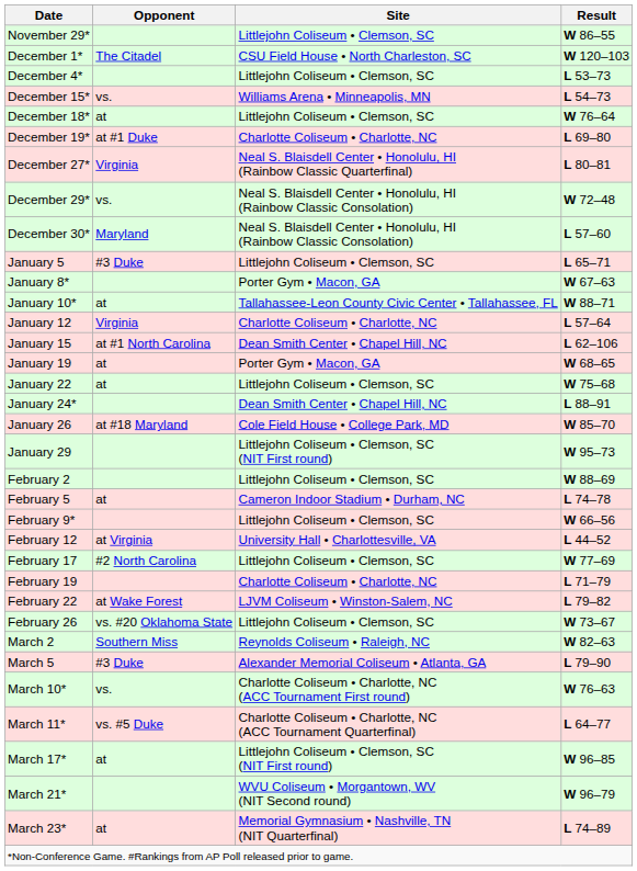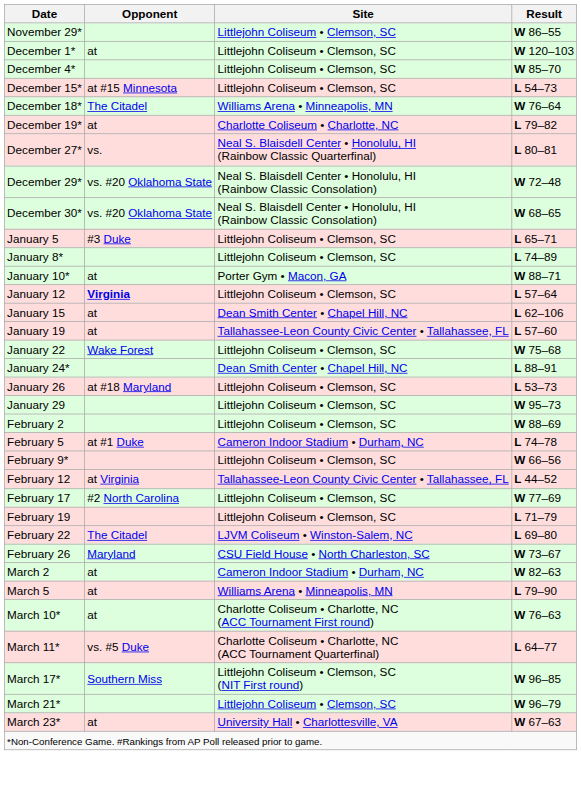December 1* | Opponent: The Citadel -> at
December 1* | Site: CSU Field House • North Charleston, SC -> Littlejohn Coliseum • Clemson, SC
December 4* | Result: L 53–73 -> W 85–70
December 15* | Opponent: vs. -> at #15 Minnesota
December 15* | Site: Williams Arena • Minneapolis, MN -> Littlejohn Coliseum • Clemson, SC
December 18* | Opponent: at -> The Citadel
December 18* | Site: Littlejohn Coliseum • Clemson, SC -> Williams Arena • Minneapolis, MN
December 19* | Opponent: at #1 Duke -> at
December 19* | Result: L 69–80 -> L 79–82
December 27* | Opponent: Virginia -> vs.
December 29* | Opponent: vs. -> vs. #20 Oklahoma State
December 30* | Opponent: Maryland -> vs. #20 Oklahoma State
December 30* | Result: L 57–60 -> W 68–65
January 8* | Site: Porter Gym • Macon, GA -> Littlejohn Coliseum • Clemson, SC
January 8* | Result: W 67–63 -> L 74–89
January 10* | Site: Tallahassee-Leon County Civic Center • Tallahassee, FL -> Porter Gym • Macon, GA
January 12 | Opponent: normal -> bold
January 12 | Site: Charlotte Coliseum • Charlotte, NC -> Littlejohn Coliseum • Clemson, SC
January 15 | Opponent: at #1 North Carolina -> at
January 19 | Site: Porter Gym • Macon, GA -> Tallahassee-Leon County Civic Center • Tallahassee, FL
January 19 | Result: W 68–65 -> L 57–60
January 22 | Opponent: at -> Wake Forest
January 26 | Site: Cole Field House • College Park, MD -> Littlejohn Coliseum • Clemson, SC
January 26 | Result: W 85–70 -> L 53–73
January 29 | Site: Littlejohn Coliseum • Clemson, SC (NIT First round) -> Littlejohn Coliseum • Clemson, SC
February 5 | Opponent: at -> at #1 Duke
February 12 | Site: University Hall • Charlottesville, VA -> Tallahassee-Leon County Civic Center • Tallahassee, FL
February 19 | Site: Charlotte Coliseum • Charlotte, NC -> Littlejohn Coliseum • Clemson, SC
February 22 | Opponent: at Wake Forest -> The Citadel
February 22 | Result: L 79–82 -> L 69–80
February 26 | Opponent: vs. #20 Oklahoma State -> Maryland
February 26 | Site: Littlejohn Coliseum • Clemson, SC -> CSU Field House • North Charleston, SC
March 2 | Opponent: Southern Miss -> at
March 2 | Site: Reynolds Coliseum • Raleigh, NC -> Cameron Indoor Stadium • Durham, NC
March 5 | Opponent: #3 Duke -> at
March 5 | Site: Alexander Memorial Coliseum • Atlanta, GA -> Williams Arena • Minneapolis, MN
March 10* | Opponent: vs. -> at
March 17* | Opponent: at -> Southern Miss
March 21* | Site: WVU Coliseum • Morgantown, WV (NIT Second round) -> Littlejohn Coliseum • Clemson, SC
March 23* | Site: Memorial Gymnasium • Nashville, TN (NIT Quarterfinal) -> University Hall • Charlottesville, VA
March 23* | Result: L 74–89 -> W 67–63
